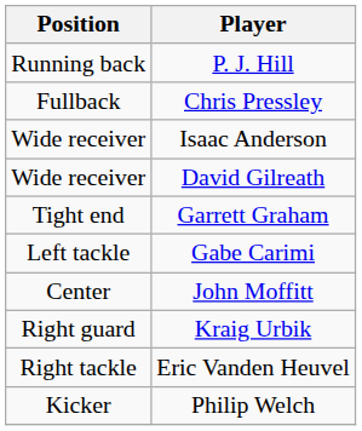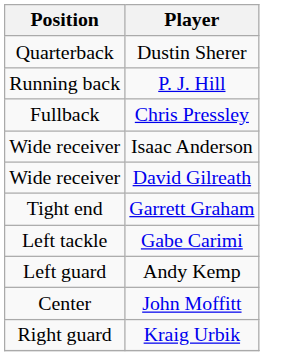+ row: Quarterback | Dustin Sherer
+ row: Left guard | Andy Kemp
- row: Right tackle | Eric Vanden Heuvel
- row: Kicker | Philip Welch
